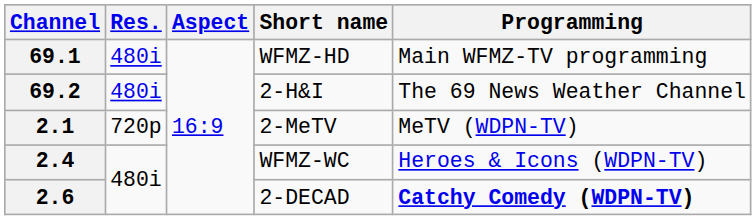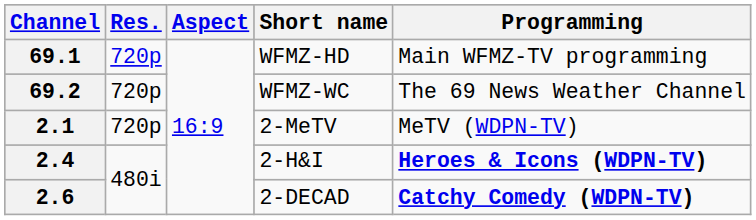69.1 | Res.: 480i -> 720p
69.2 | Res.: 480i -> 720p
69.2 | Short name: 2-H&I -> WFMZ-WC
2.4 | Short name: WFMZ-WC -> 2-H&I
2.4 | Programming: normal -> bold
